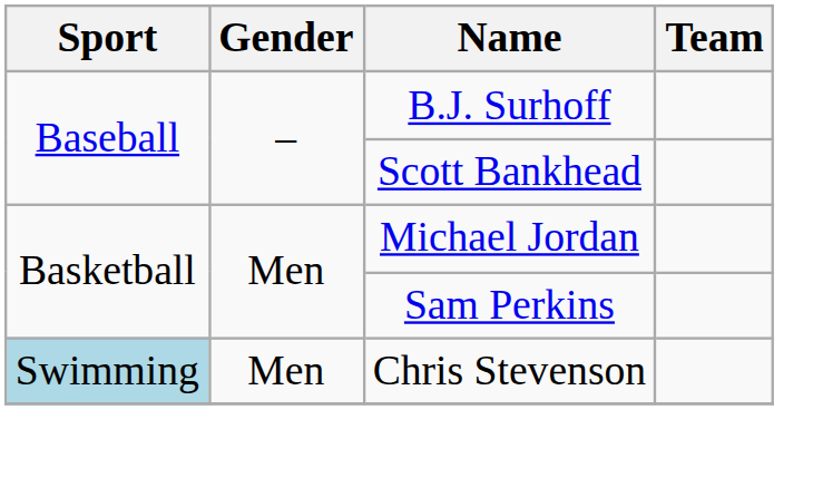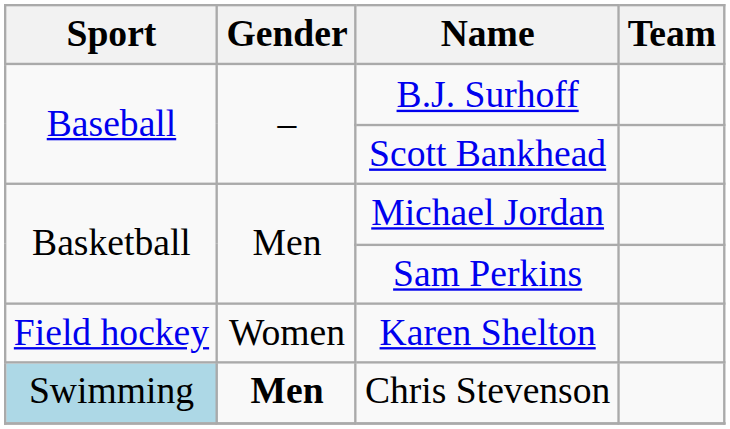+ row: Field hockey | Women | Karen Shelton
Chris Stevenson | Gender: normal -> bold
